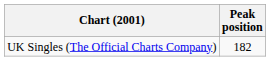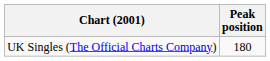UK Singles (The Official Charts Company) | Peak position: 182 -> 180
